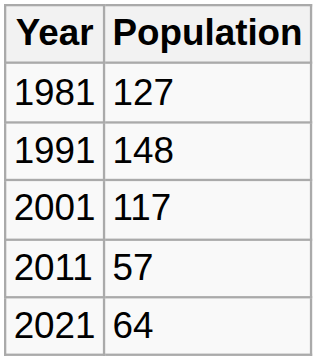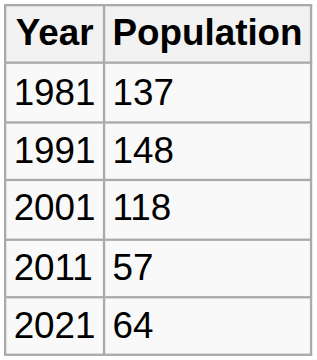1981 | Population: 127 -> 137
2001 | Population: 117 -> 118
